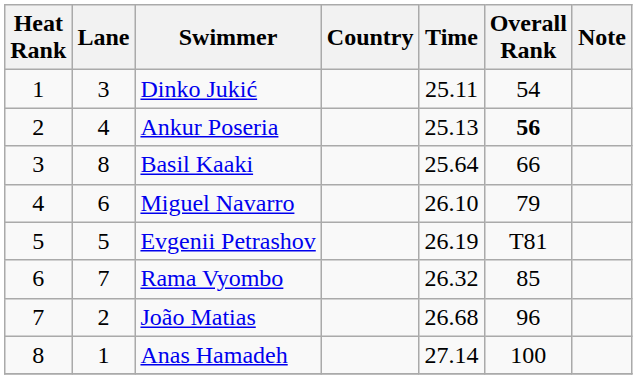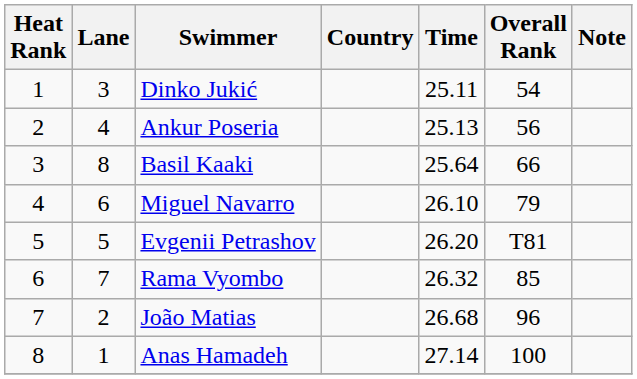Ankur Poseria | Overall Rank: bold -> normal
Evgenii Petrashov | Time: 26.19 -> 26.20
